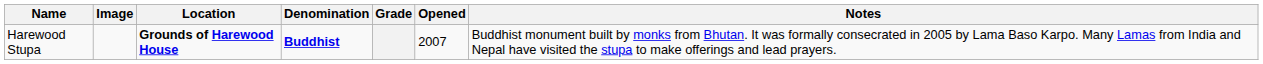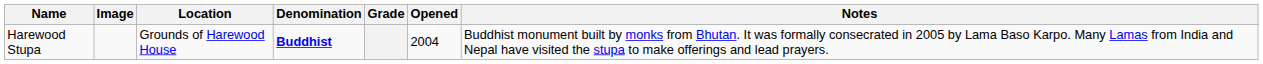Harewood Stupa | Location: bold -> normal
Harewood Stupa | Opened: 2007 -> 2004
